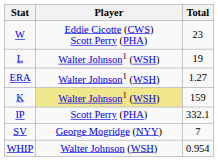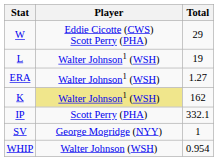W | Total: 23 -> 29
K | Total: 159 -> 162
SV | Total: 7 -> 1
